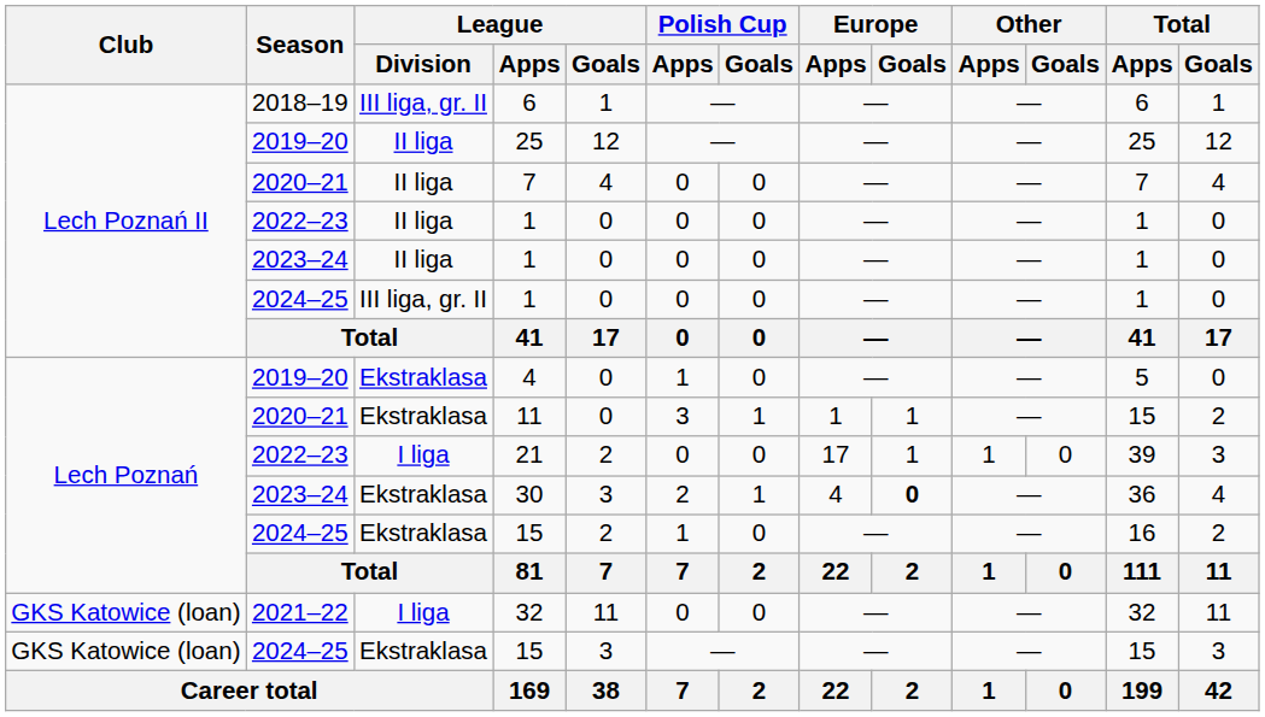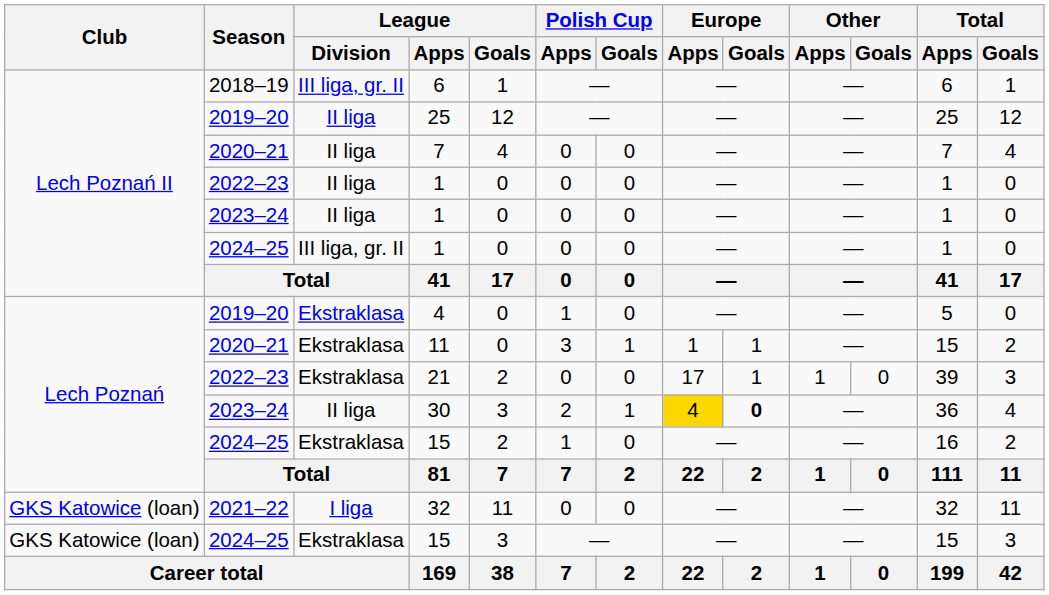21 | League / Division: I liga -> Ekstraklasa
30 | League / Division: Ekstraklasa -> II liga
30 | Europe / Apps: no background -> gold background
